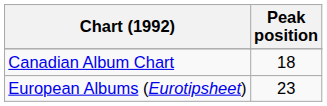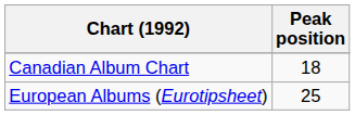European Albums (Eurotipsheet) | Peak position: 23 -> 25
